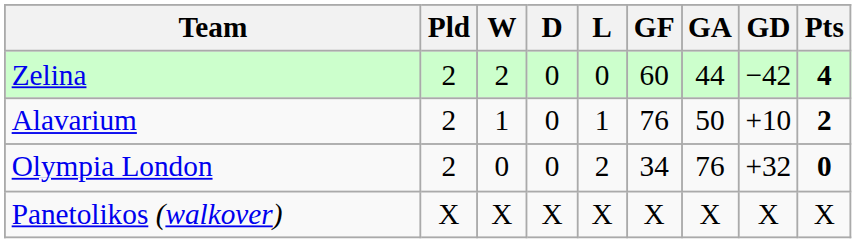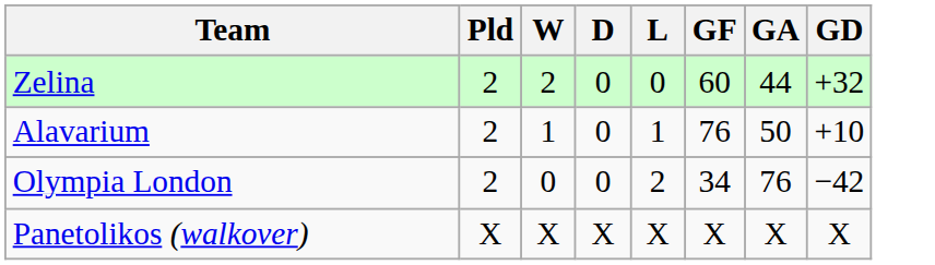- column: Pts | 4 | 2 | 0 | X
Zelina | GD: −42 -> +32
Olympia London | GD: +32 -> −42
